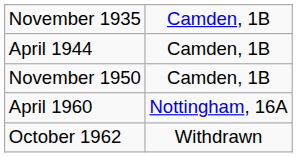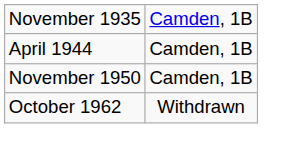- row: April 1960 | Nottingham, 16A
